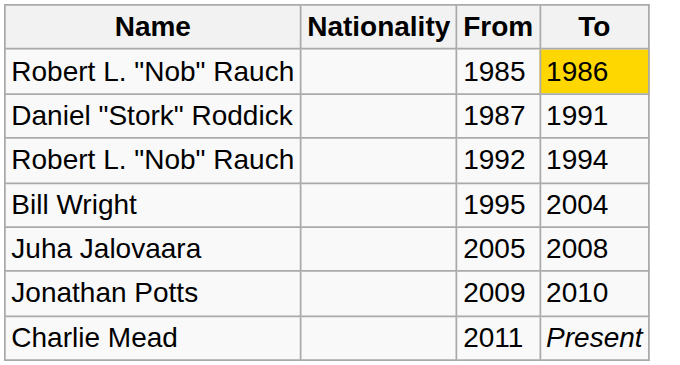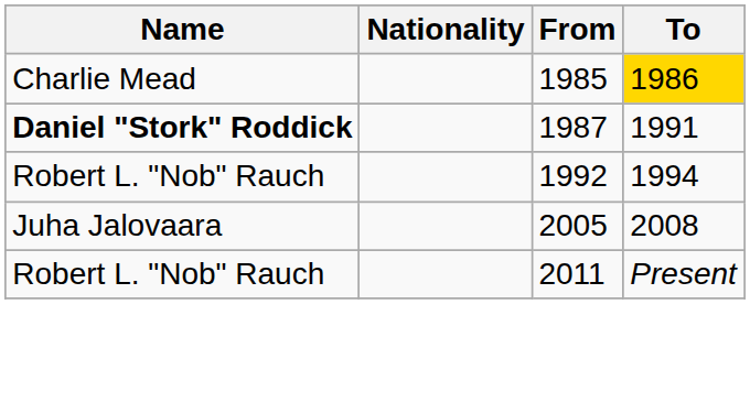1985 | Name: Robert L. "Nob" Rauch -> Charlie Mead
1987 | Name: normal -> bold
- row: Bill Wright | 1995 | 2004
- row: Jonathan Potts | 2009 | 2010
2011 | Name: Charlie Mead -> Robert L. "Nob" Rauch
